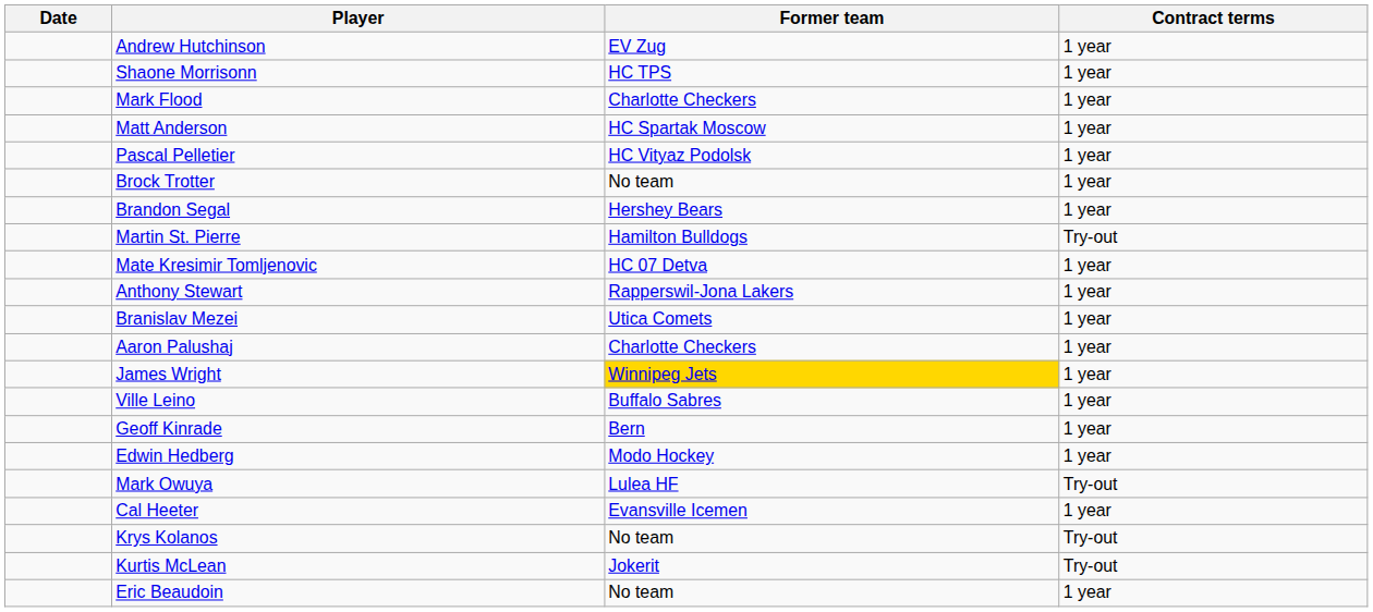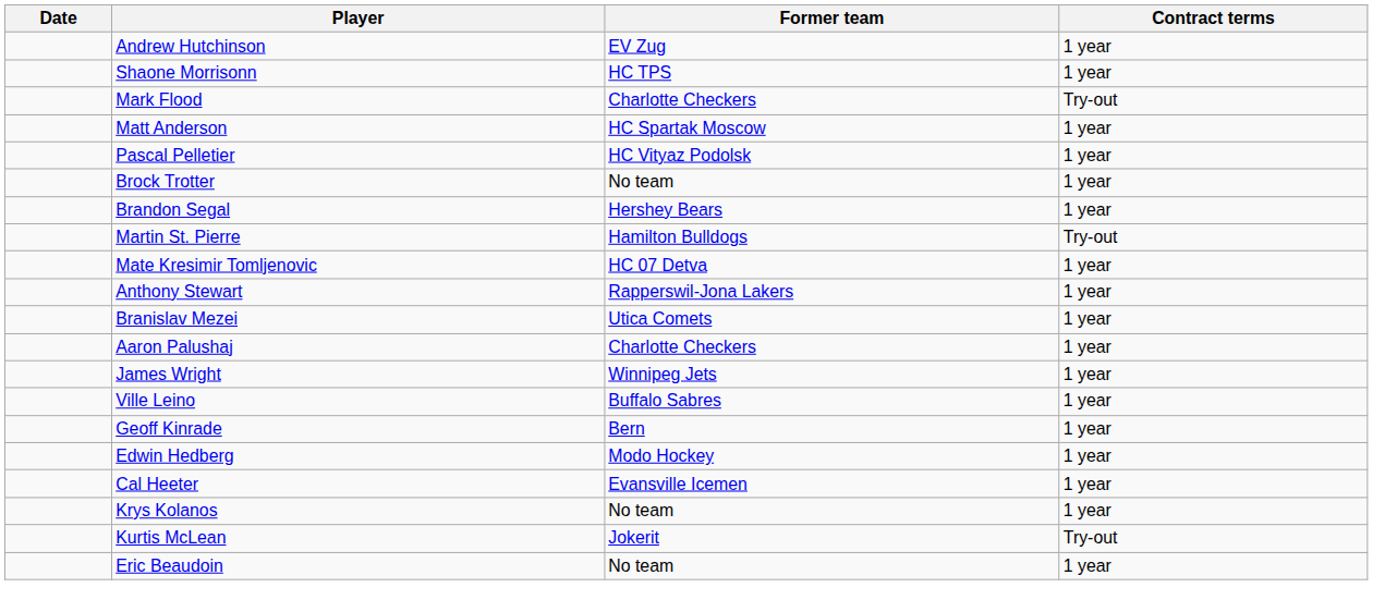Mark Flood | Contract terms: 1 year -> Try-out
James Wright | Former team: gold background -> no background
- row: Mark Owuya | Lulea HF | Try-out
Krys Kolanos | Contract terms: Try-out -> 1 year
